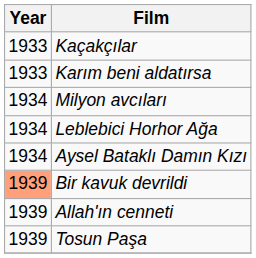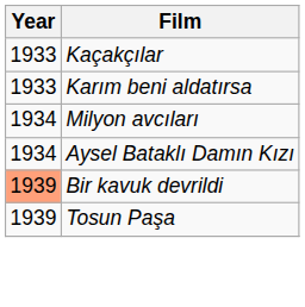- row: 1934 | Leblebici Horhor Ağa
- row: 1939 | Allah'ın cenneti
